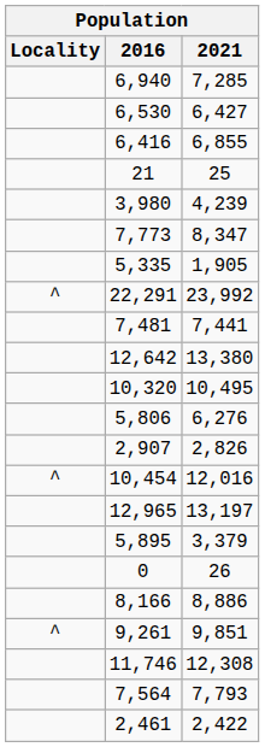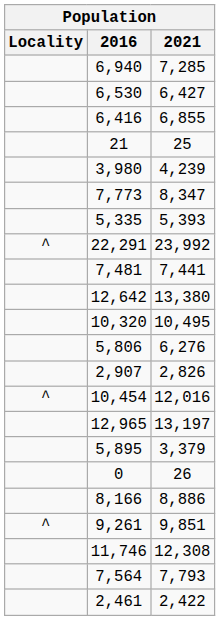5,335 | 2021: 1,905 -> 5,393
